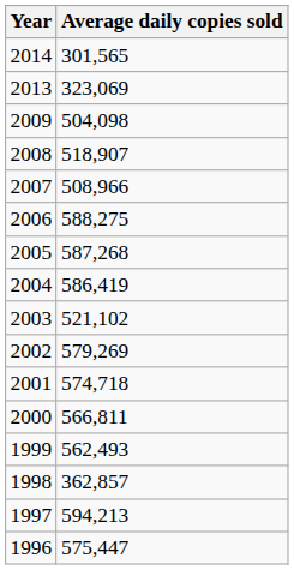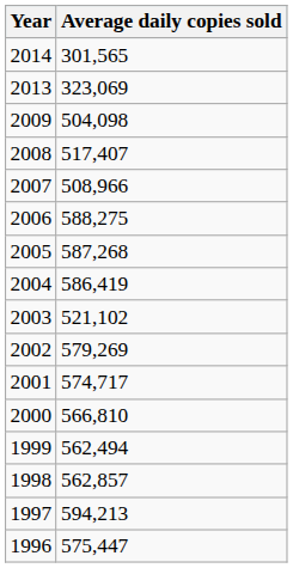2008 | Average daily copies sold: 518,907 -> 517,407
2001 | Average daily copies sold: 574,718 -> 574,717
2000 | Average daily copies sold: 566,811 -> 566,810
1999 | Average daily copies sold: 562,493 -> 562,494
1998 | Average daily copies sold: 362,857 -> 562,857
